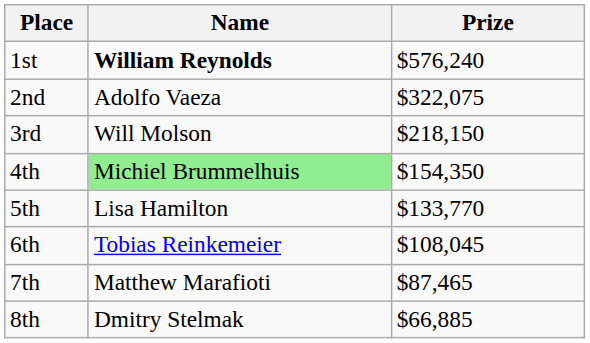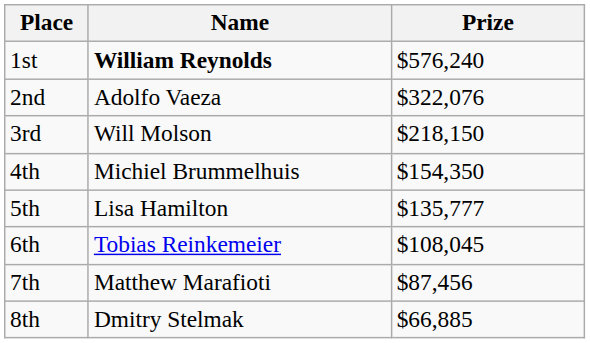2nd | Prize: $322,075 -> $322,076
4th | Name: lightgreen background -> no background
5th | Prize: $133,770 -> $135,777
7th | Prize: $87,465 -> $87,456
